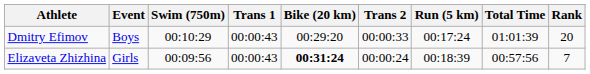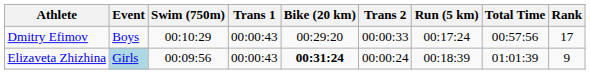Dmitry Efimov | Total Time: 01:01:39 -> 00:57:56
Dmitry Efimov | Rank: 20 -> 17
Elizaveta Zhizhina | Event: no background -> lightblue background
Elizaveta Zhizhina | Total Time: 00:57:56 -> 01:01:39
Elizaveta Zhizhina | Rank: 7 -> 9
